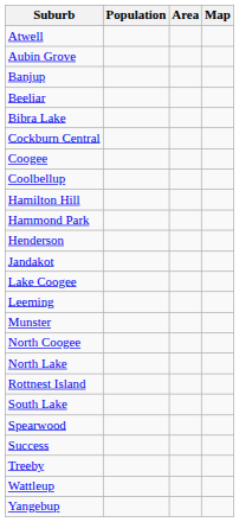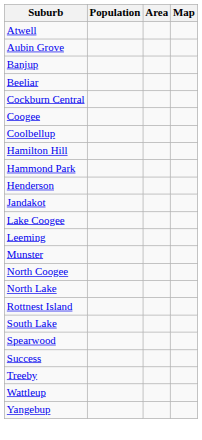- row: Bibra Lake
